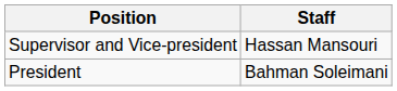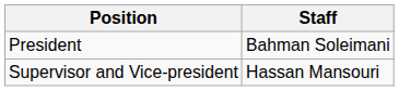rows swapped: President <-> Supervisor and Vice-president
